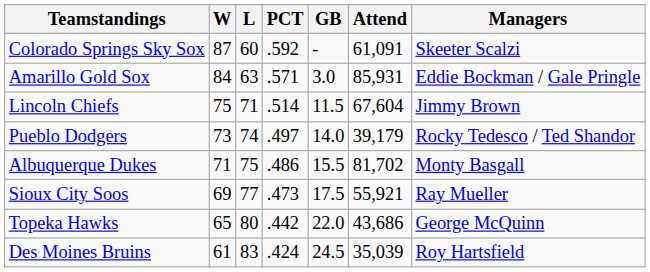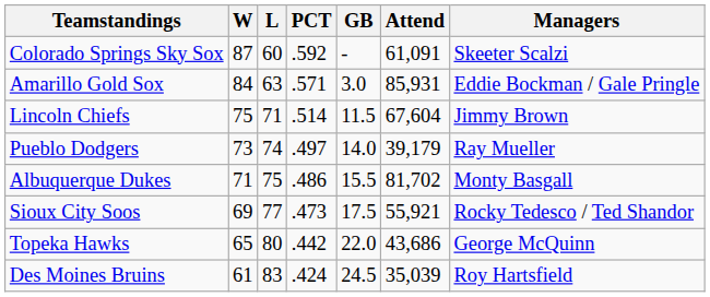Pueblo Dodgers | Managers: Rocky Tedesco / Ted Shandor -> Ray Mueller
Sioux City Soos | Managers: Ray Mueller -> Rocky Tedesco / Ted Shandor
